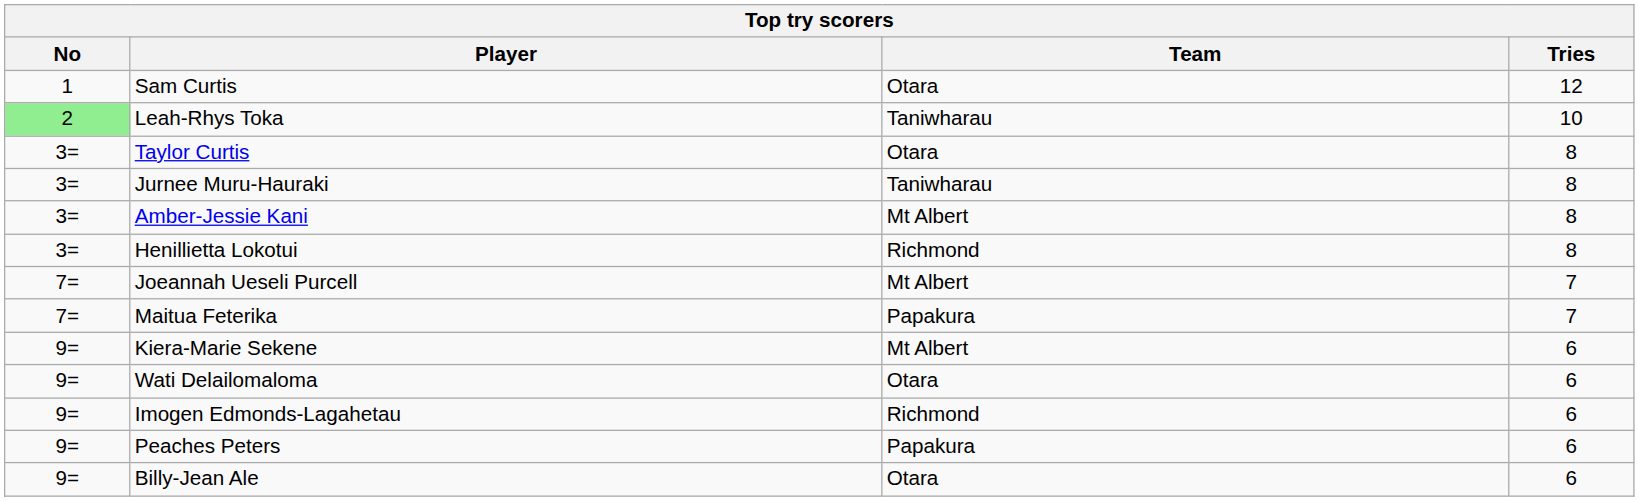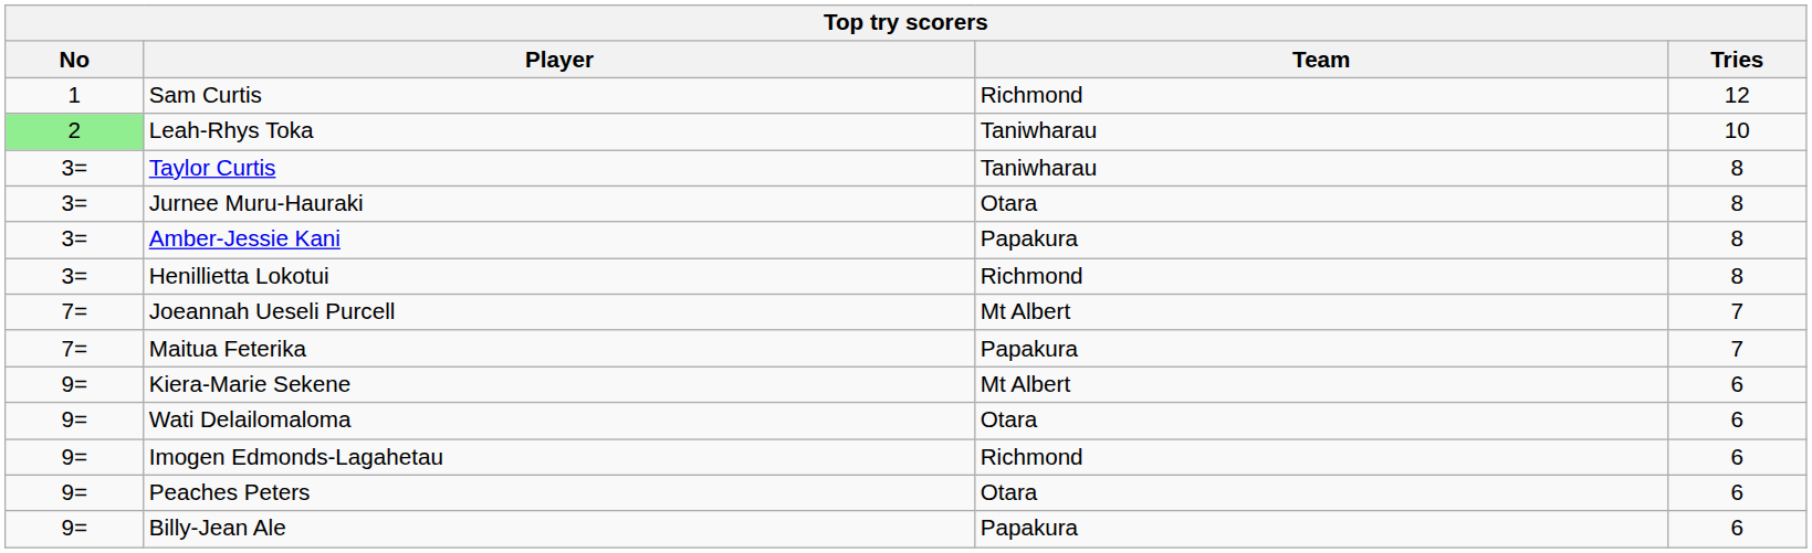Sam Curtis | Team: Otara -> Richmond
Taylor Curtis | Team: Otara -> Taniwharau
Jurnee Muru-Hauraki | Team: Taniwharau -> Otara
Amber-Jessie Kani | Team: Mt Albert -> Papakura
Peaches Peters | Team: Papakura -> Otara
Billy-Jean Ale | Team: Otara -> Papakura
